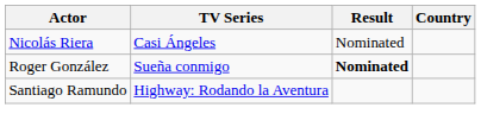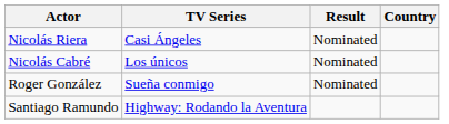+ row: Nicolás Cabré | Los únicos | Nominated
Roger González | Result: bold -> normal
